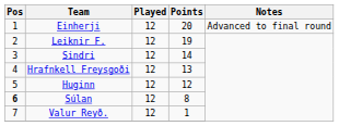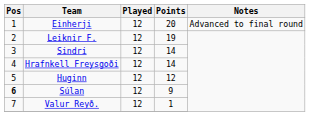Hrafnkell Freysgoði | Points: 13 -> 14
Súlan | Points: 8 -> 9
